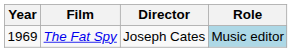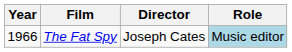The Fat Spy | Year: 1969 -> 1966
